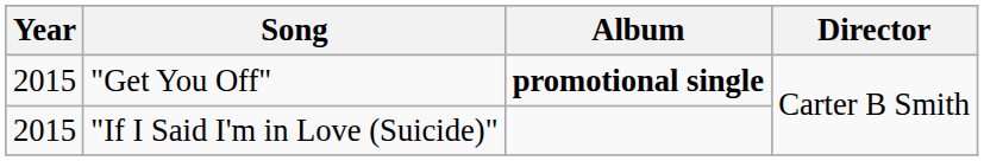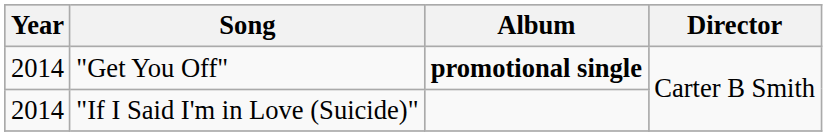"Get You Off" | Year: 2015 -> 2014
"If I Said I'm in Love (Suicide)" | Year: 2015 -> 2014
